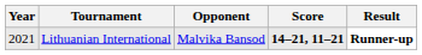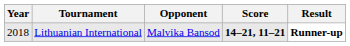Lithuanian International | Year: 2021 -> 2018
